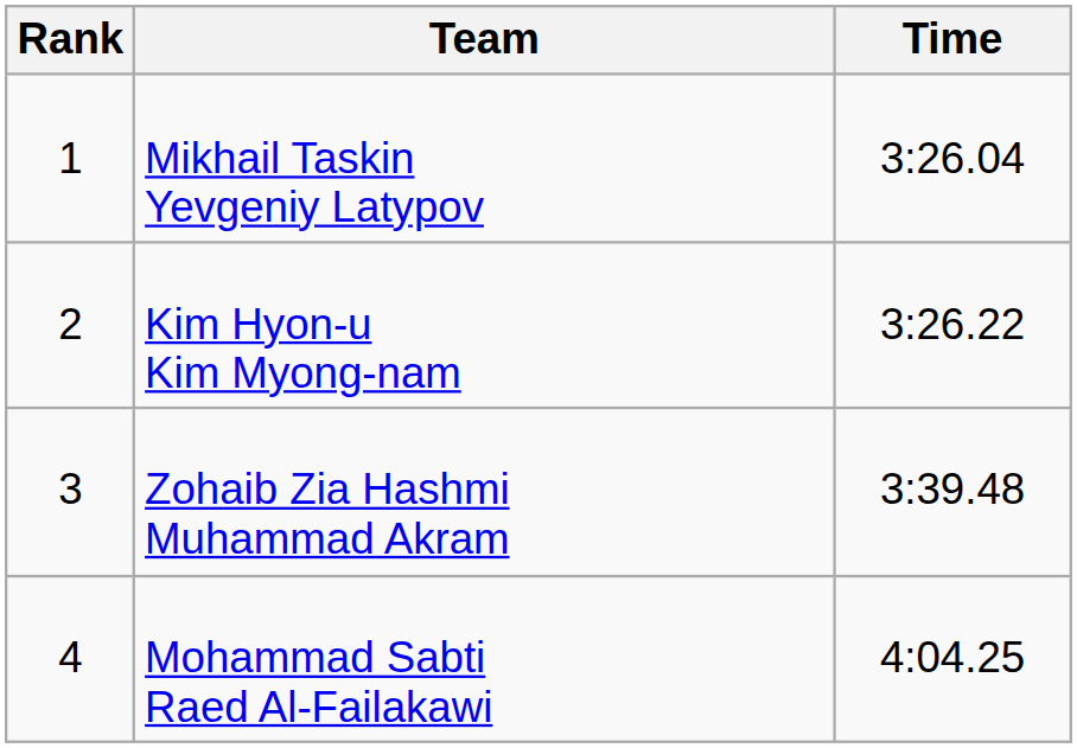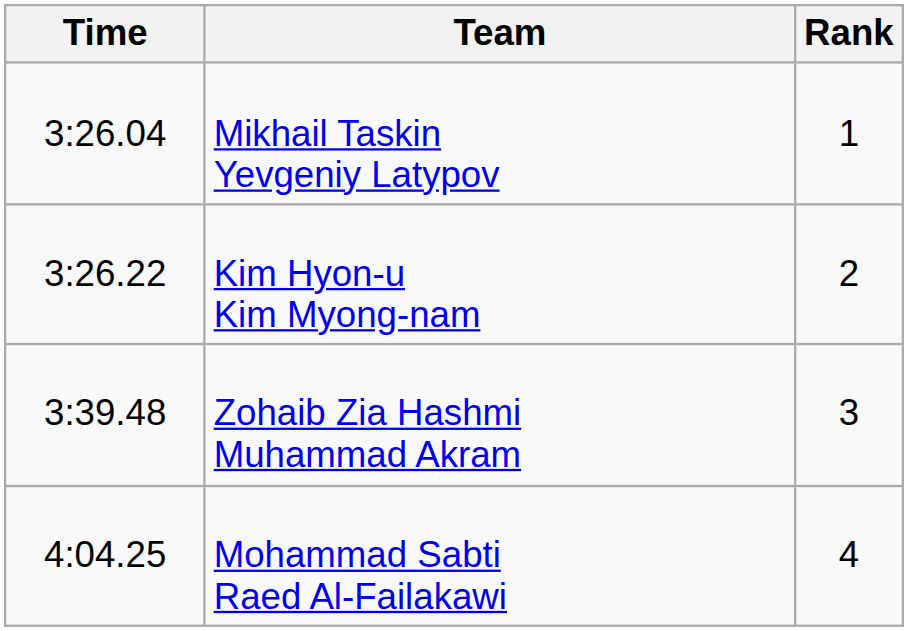columns swapped: Rank <-> Time
